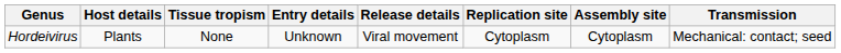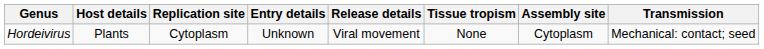columns swapped: Tissue tropism <-> Replication site
